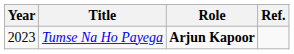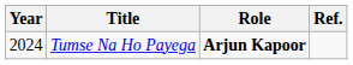Tumse Na Ho Payega | Year: 2023 -> 2024
